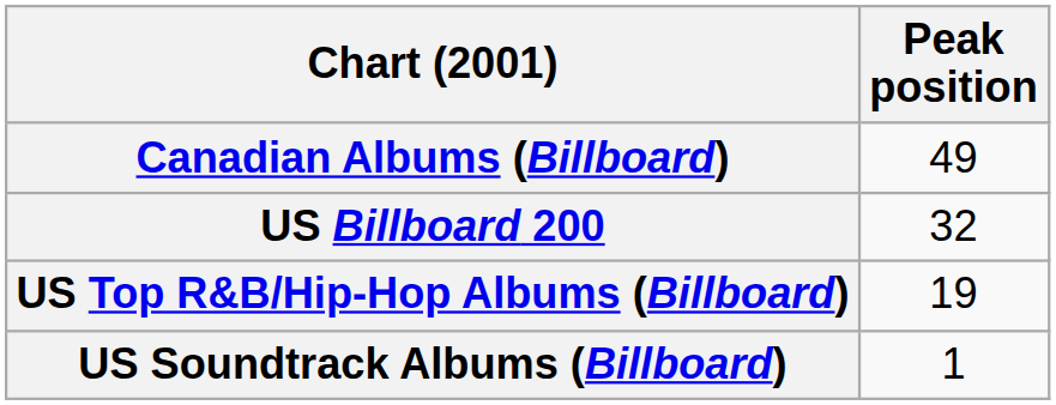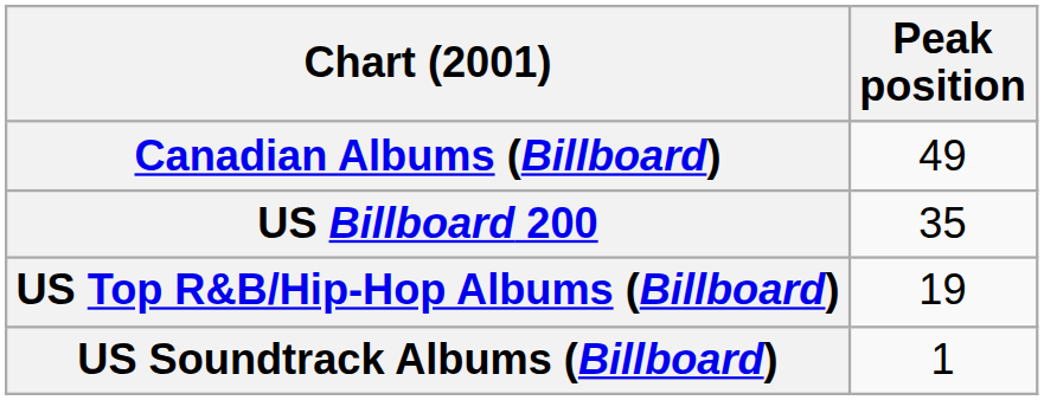US Billboard 200 | Peak position: 32 -> 35
